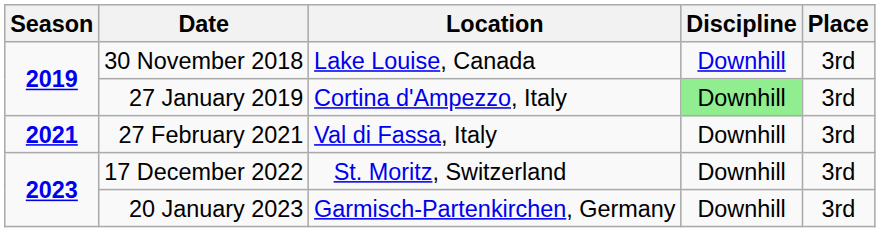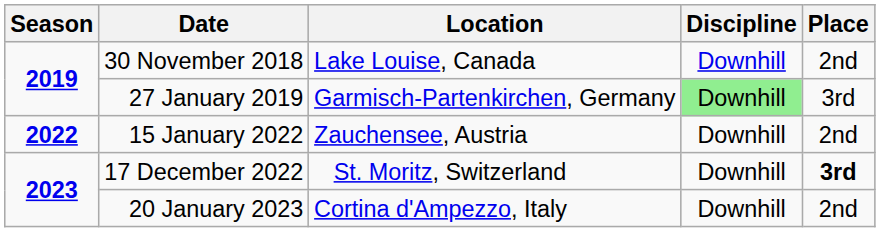30 November 2018 | Place: 3rd -> 2nd
27 January 2019 | Location: Cortina d'Ampezzo, Italy -> Garmisch-Partenkirchen, Germany
- row: 2021 | 27 February 2021 | Val di Fassa, Italy | Downhill | 3rd
+ row: 2022 | 15 January 2022 | Zauchensee, Austria | Downhill | 2nd
17 December 2022 | Place: normal -> bold
20 January 2023 | Location: Garmisch-Partenkirchen, Germany -> Cortina d'Ampezzo, Italy
20 January 2023 | Place: 3rd -> 2nd
